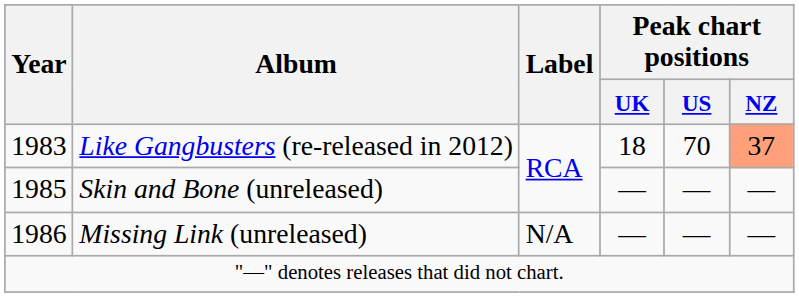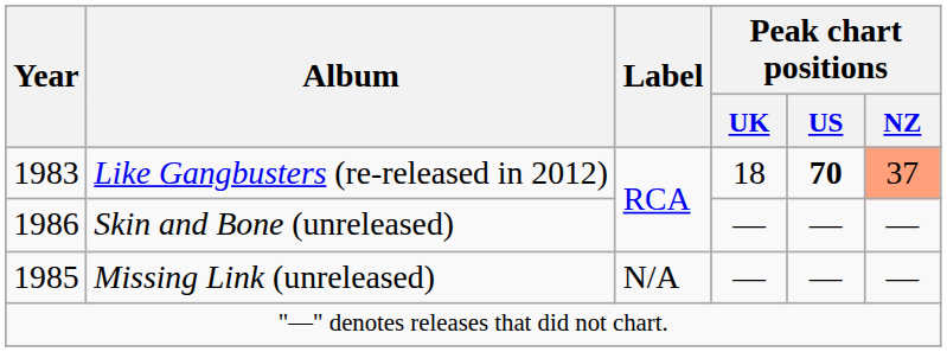Like Gangbusters (re-released in 2012) | Peak chart positions / US: normal -> bold
Skin and Bone (unreleased) | Year: 1985 -> 1986
Missing Link (unreleased) | Year: 1986 -> 1985
